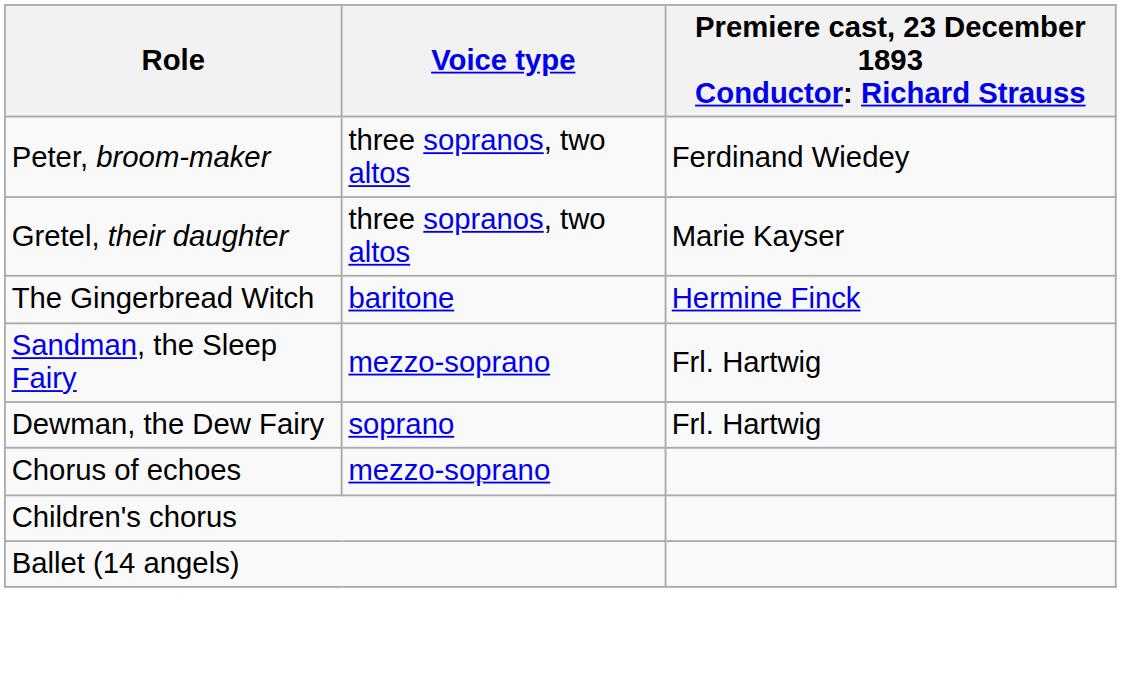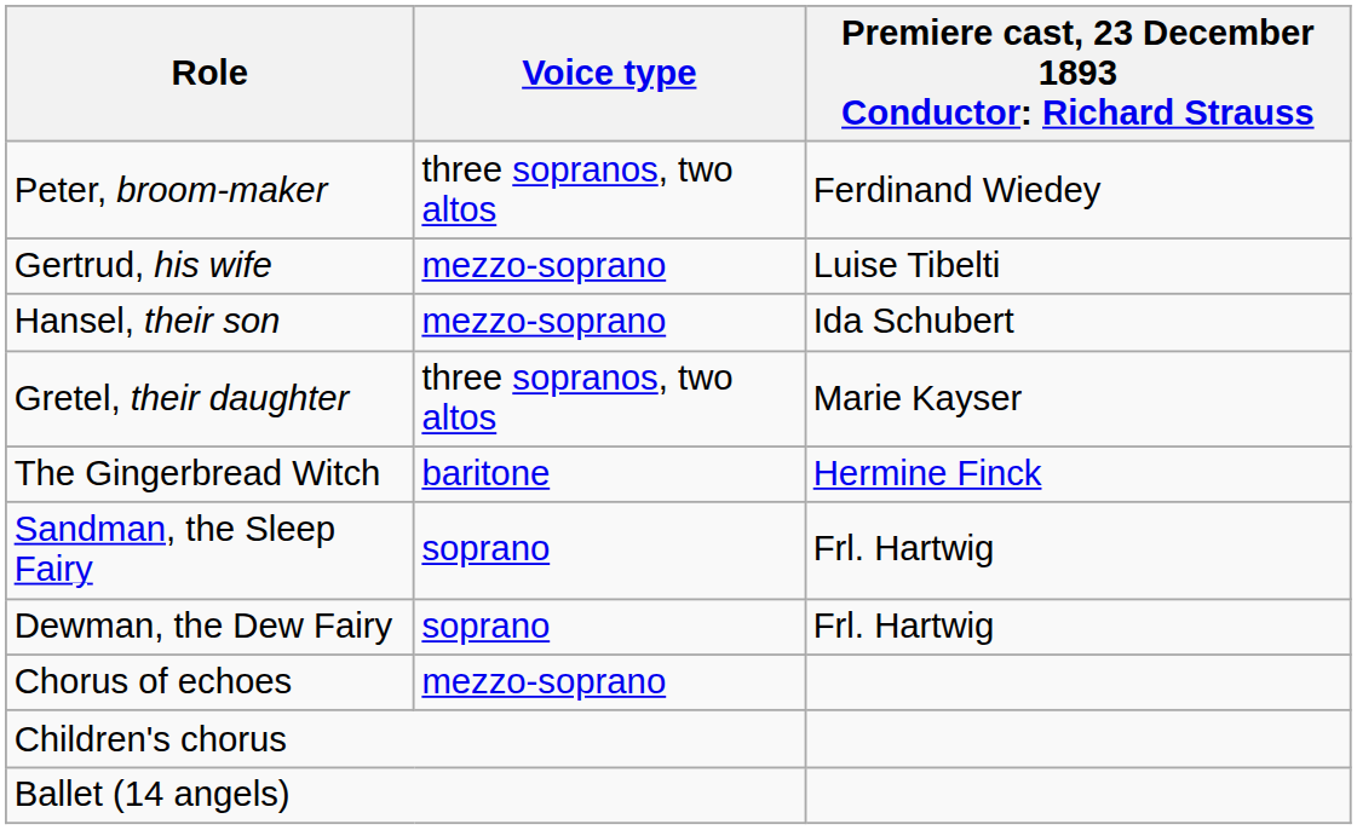+ row: Gertrud, his wife | mezzo-soprano | Luise Tibelti
+ row: Hansel, their son | mezzo-soprano | Ida Schubert
Sandman, the Sleep Fairy | Voice type: mezzo-soprano -> soprano
